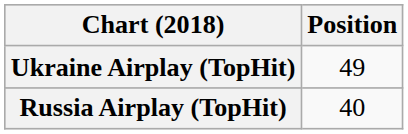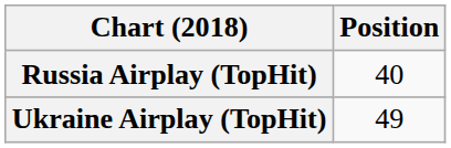rows swapped: Russia Airplay (TopHit) <-> Ukraine Airplay (TopHit)
